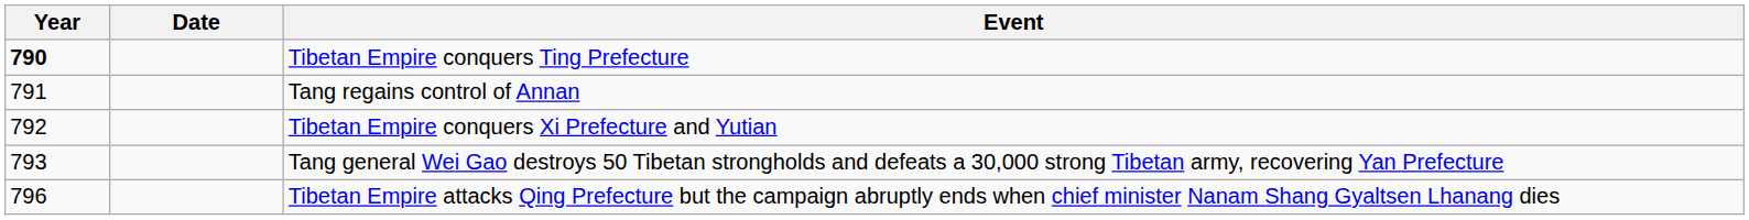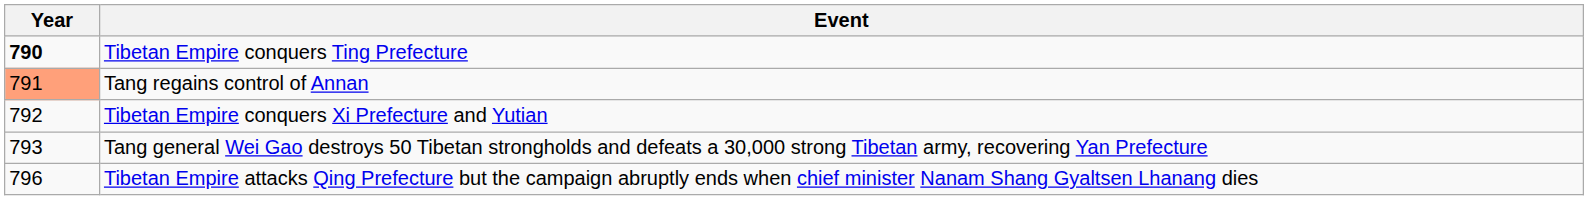- column: Date
Tang regains control of Annan | Year: no background -> lightsalmon background
